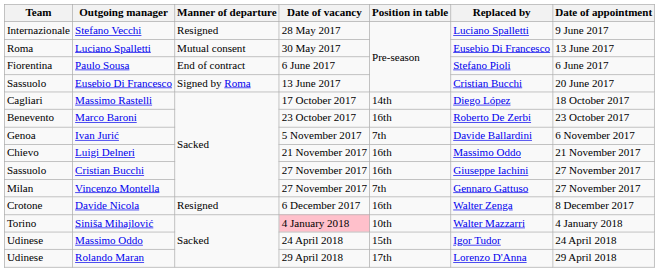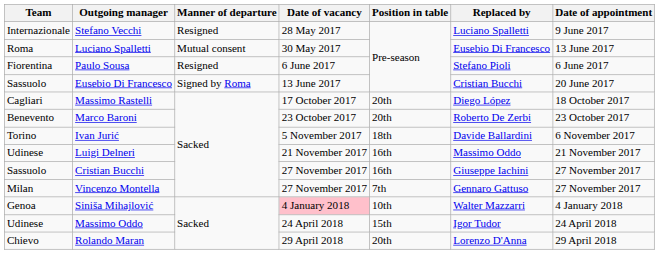Paulo Sousa | Manner of departure: End of contract -> Resigned
Massimo Rastelli | Position in table: 14th -> 20th
Marco Baroni | Position in table: 16th -> 20th
Ivan Jurić | Team: Genoa -> Torino
Ivan Jurić | Position in table: 7th -> 18th
Luigi Delneri | Team: Chievo -> Udinese
- row: Crotone | Davide Nicola | Resigned | 6 December 2017 | 16th | Walter Zenga | 8 December 2017
Siniša Mihajlović | Team: Torino -> Genoa
Rolando Maran | Team: Udinese -> Chievo
Rolando Maran | Position in table: 17th -> 20th
